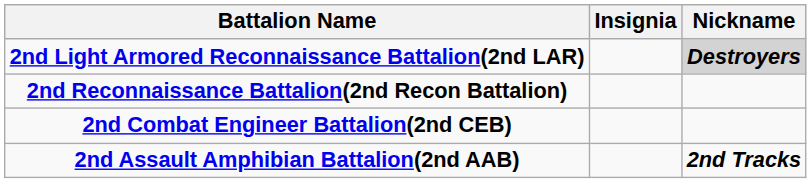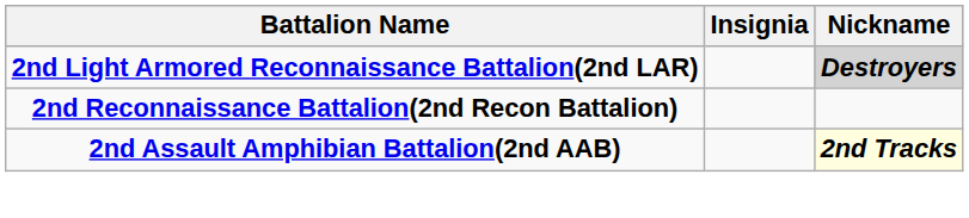- row: 2nd Combat Engineer Battalion(2nd CEB)
2nd Assault Amphibian Battalion(2nd AAB) | Nickname: no background -> lightyellow background
